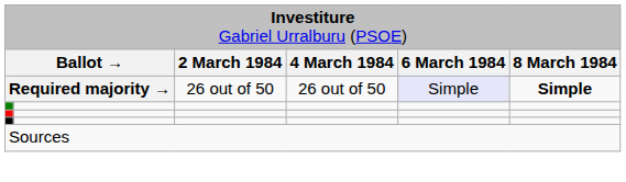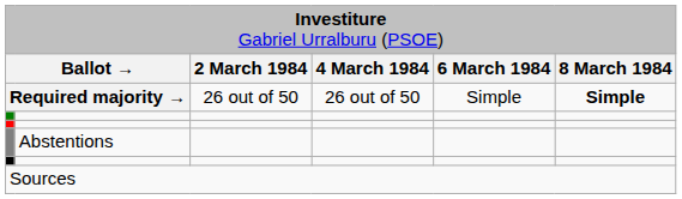Required majority → | column 5: lavender background -> no background
+ row: Abstentions
